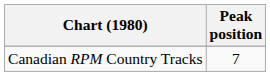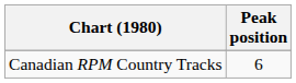Canadian RPM Country Tracks | Peak position: 7 -> 6
